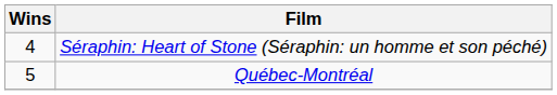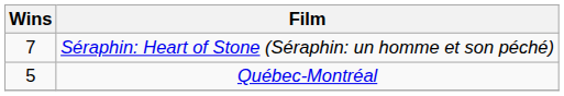Séraphin: Heart of Stone (Séraphin: un homme et son péché) | Wins: 4 -> 7
